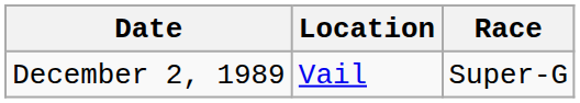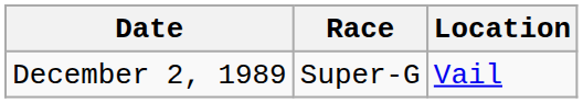columns swapped: Location <-> Race
